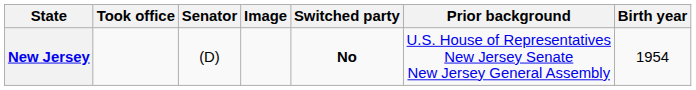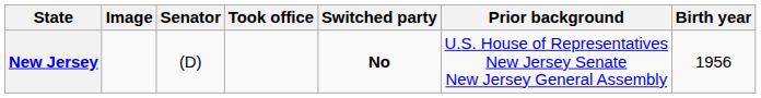columns swapped: Image <-> Took office
New Jersey | Birth year: 1954 -> 1956
